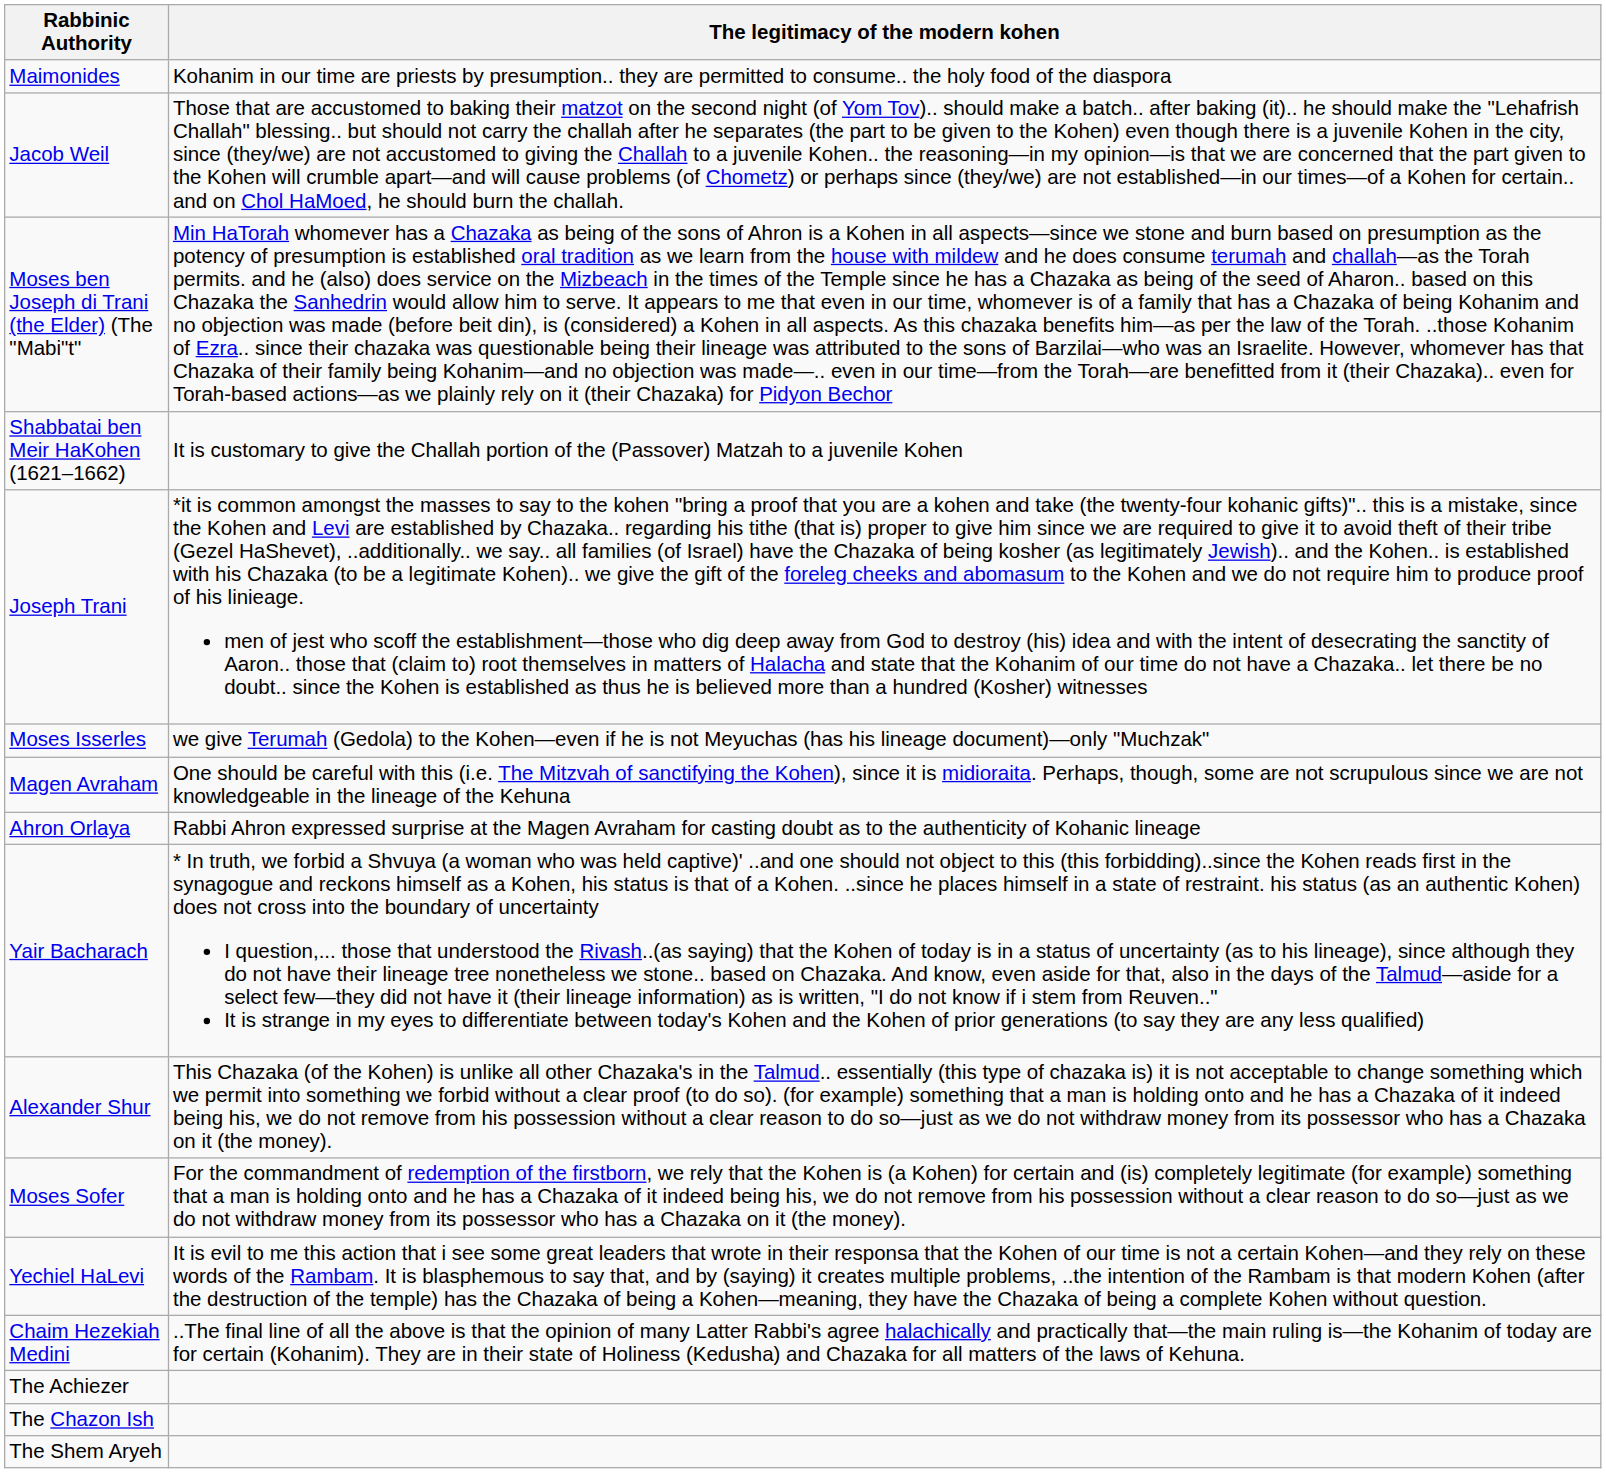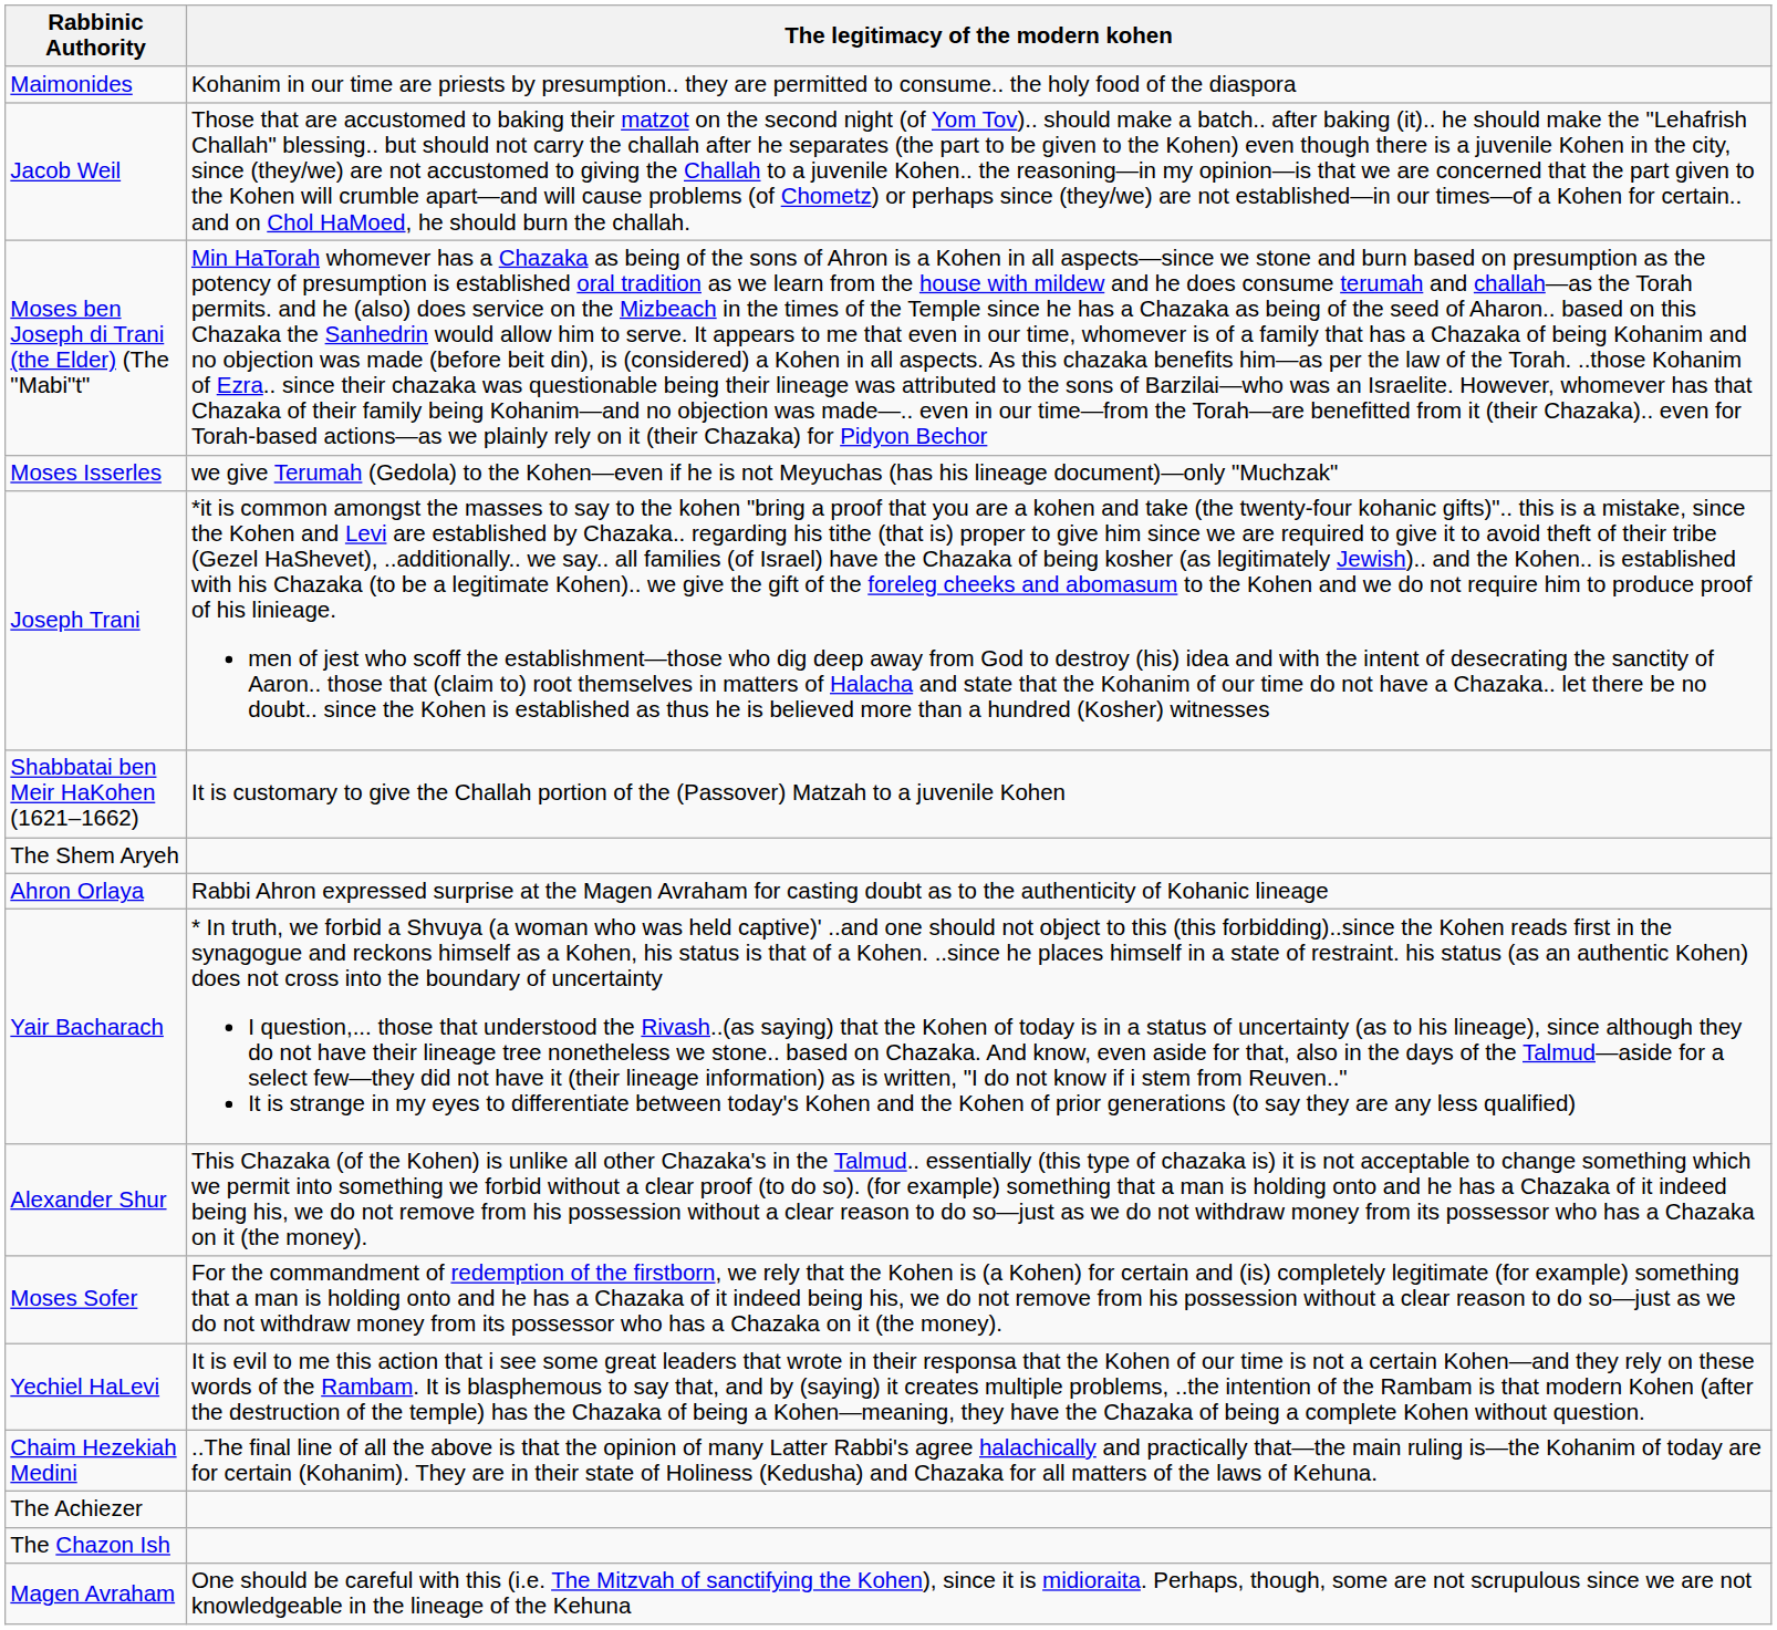rows swapped: Moses Isserles <-> Shabbatai ben Meir HaKohen (1621–1662)
rows swapped: Magen Avraham <-> The Shem Aryeh
